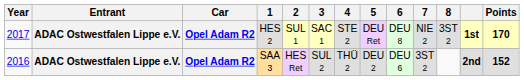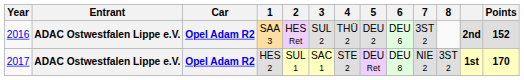rows swapped: SAA 3 <-> HES 2
